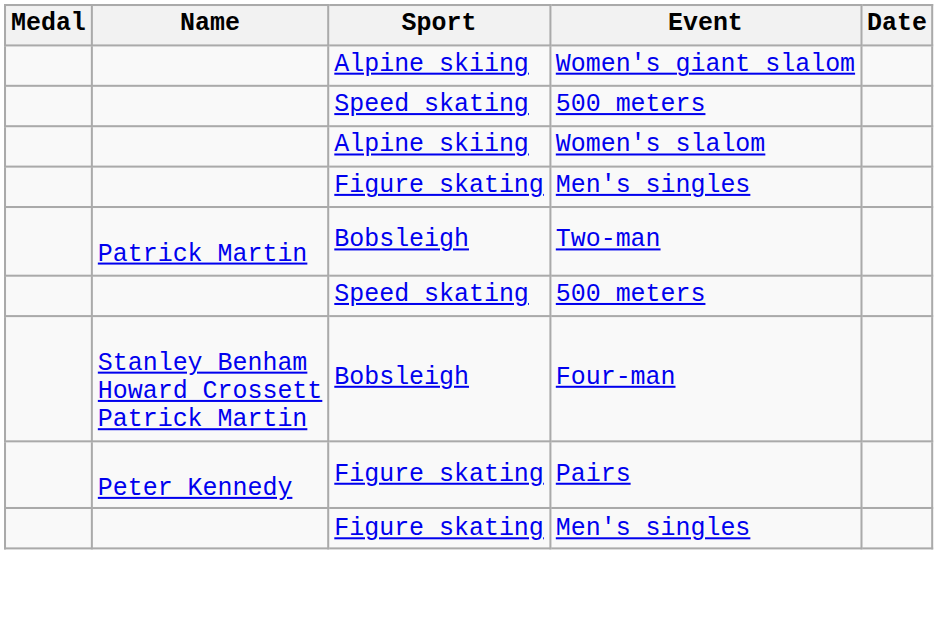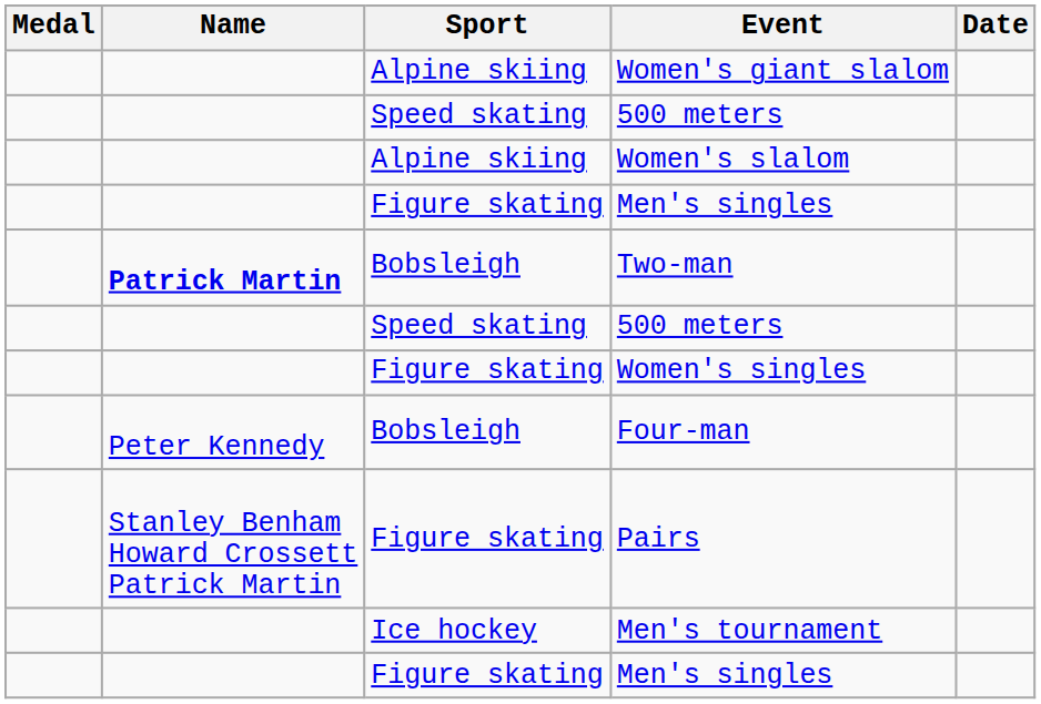Two-man | Name: normal -> bold
+ row: Figure skating | Women's singles
Four-man | Name: Stanley Benham Howard Crossett Patrick Martin -> Peter Kennedy
Pairs | Name: Peter Kennedy -> Stanley Benham Howard Crossett Patrick Martin
+ row: Ice hockey | Men's tournament
